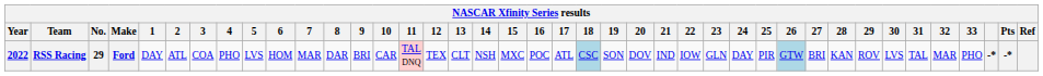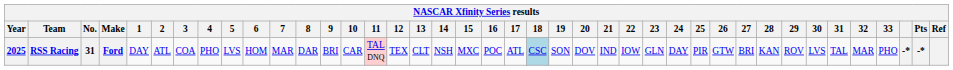RSS Racing | Year: 2022 -> 2025
RSS Racing | No.: 29 -> 31
RSS Racing | 26: lightblue background -> no background
